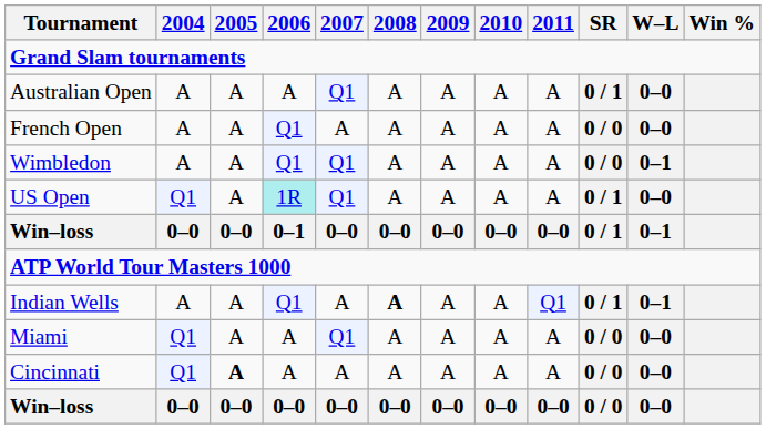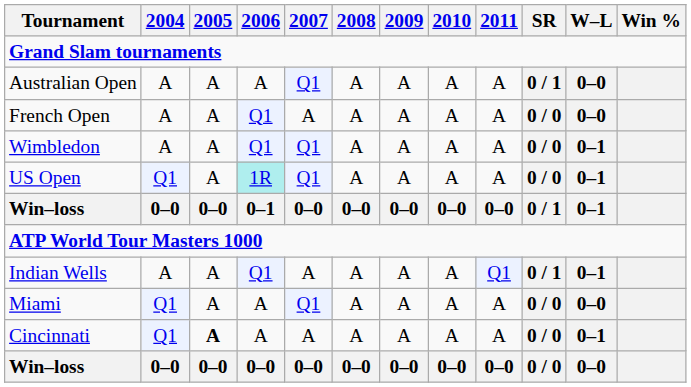US Open | SR: 0 / 1 -> 0 / 0
US Open | W–L: 0–0 -> 0–1
Indian Wells | 2008: bold -> normal
Cincinnati | W–L: 0–0 -> 0–1
